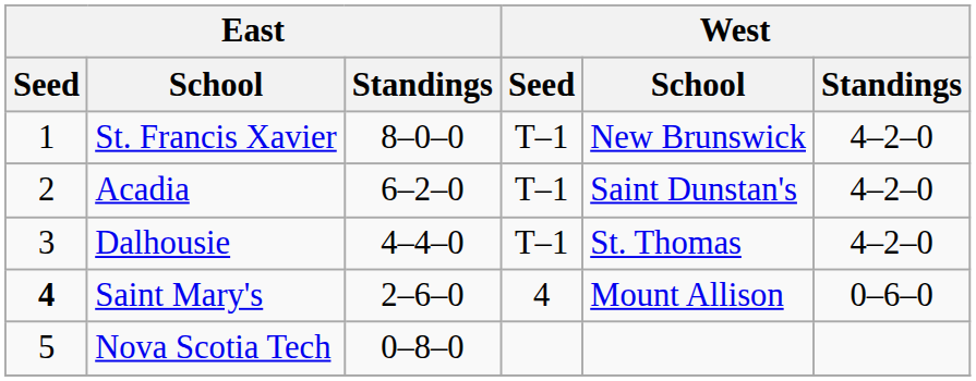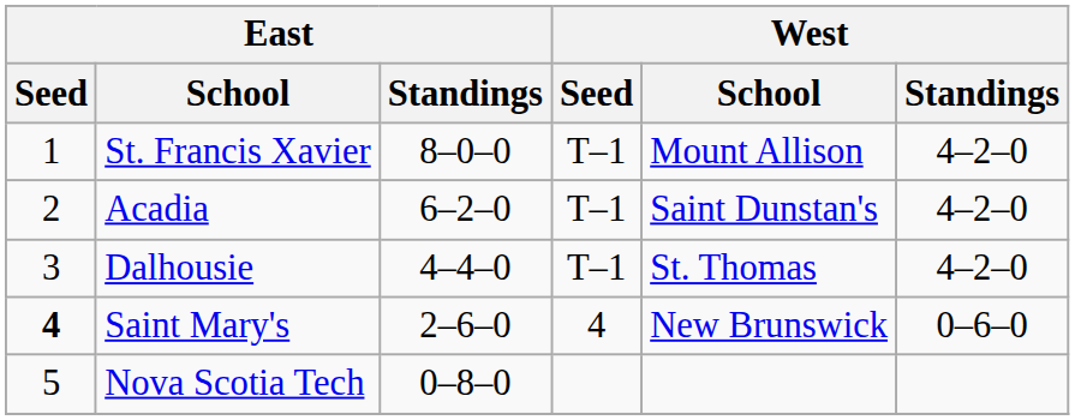St. Francis Xavier | West / School: New Brunswick -> Mount Allison
Saint Mary's | West / School: Mount Allison -> New Brunswick
